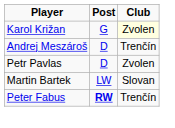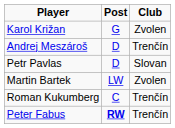Karol Križan | Club: lightyellow background -> no background
Petr Pavlas | Club: Zvolen -> Slovan
Martin Bartek | Club: Slovan -> Zvolen
+ row: Roman Kukumberg | C | Trenčín
